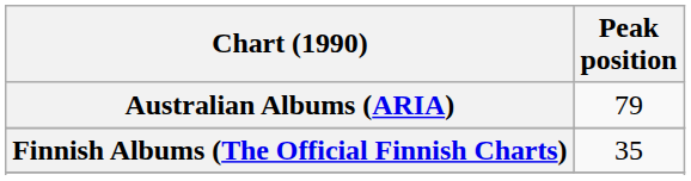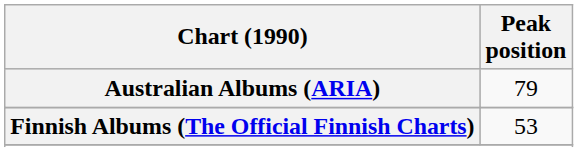Finnish Albums (The Official Finnish Charts) | Peak position: 35 -> 53
